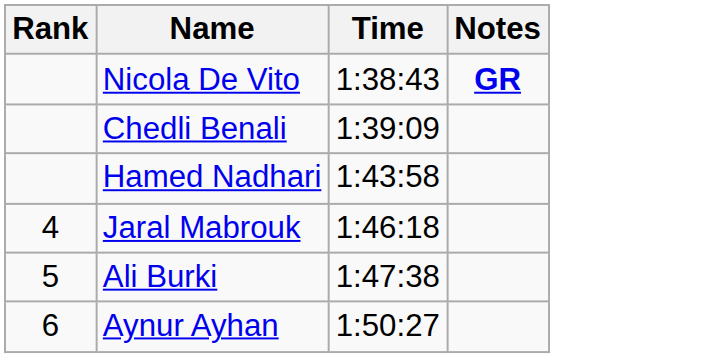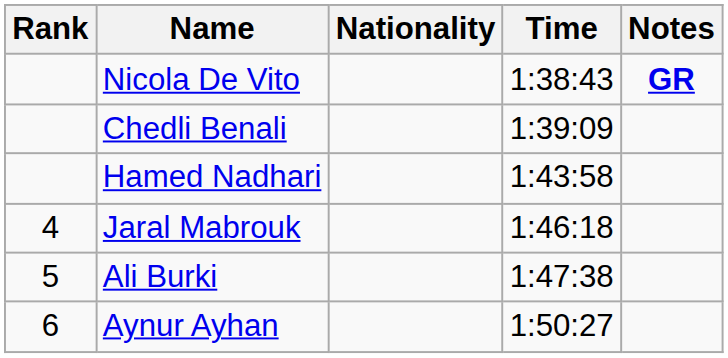+ column: Nationality
